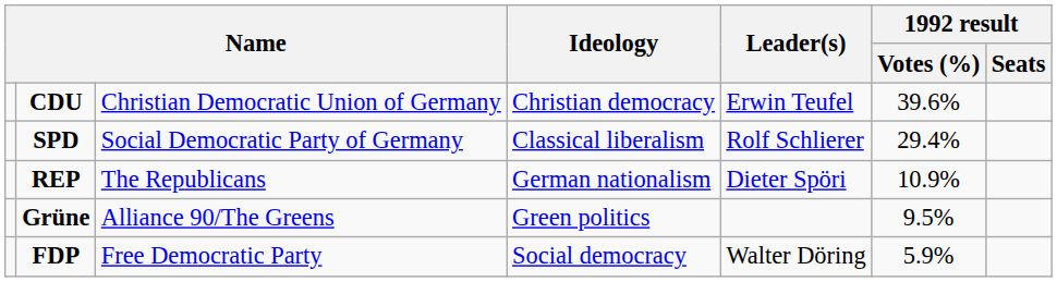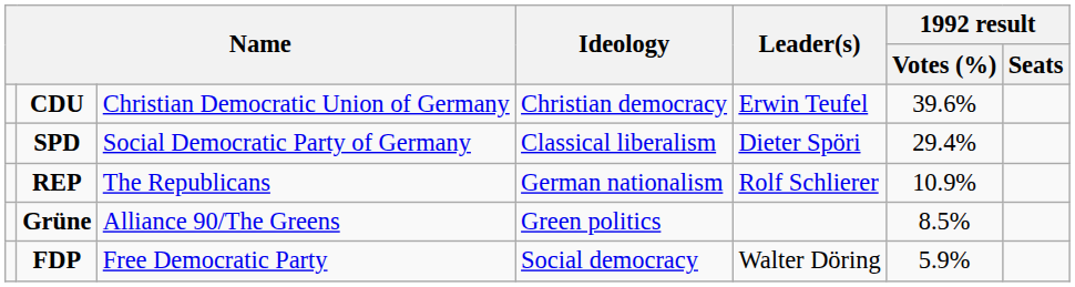SPD | Leader(s): Rolf Schlierer -> Dieter Spöri
REP | Leader(s): Dieter Spöri -> Rolf Schlierer
Grüne | 1992 result / Votes (%): 9.5% -> 8.5%
